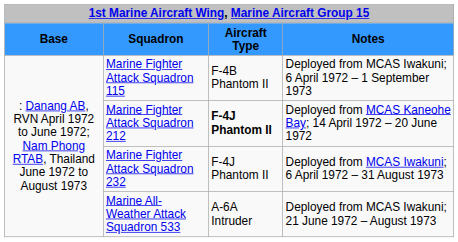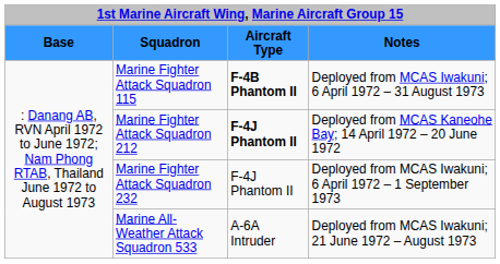Marine Fighter Attack Squadron 115 | column 3: normal -> bold
Marine Fighter Attack Squadron 115 | column 4: Deployed from MCAS Iwakuni; 6 April 1972 – 1 September 1973 -> Deployed from MCAS Iwakuni; 6 April 1972 – 31 August 1973
Marine Fighter Attack Squadron 232 | column 4: Deployed from MCAS Iwakuni; 6 April 1972 – 31 August 1973 -> Deployed from MCAS Iwakuni; 6 April 1972 – 1 September 1973
